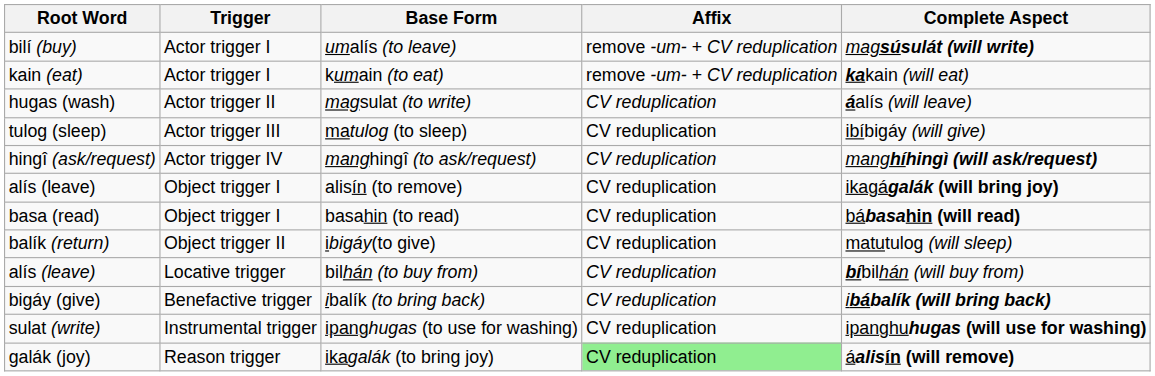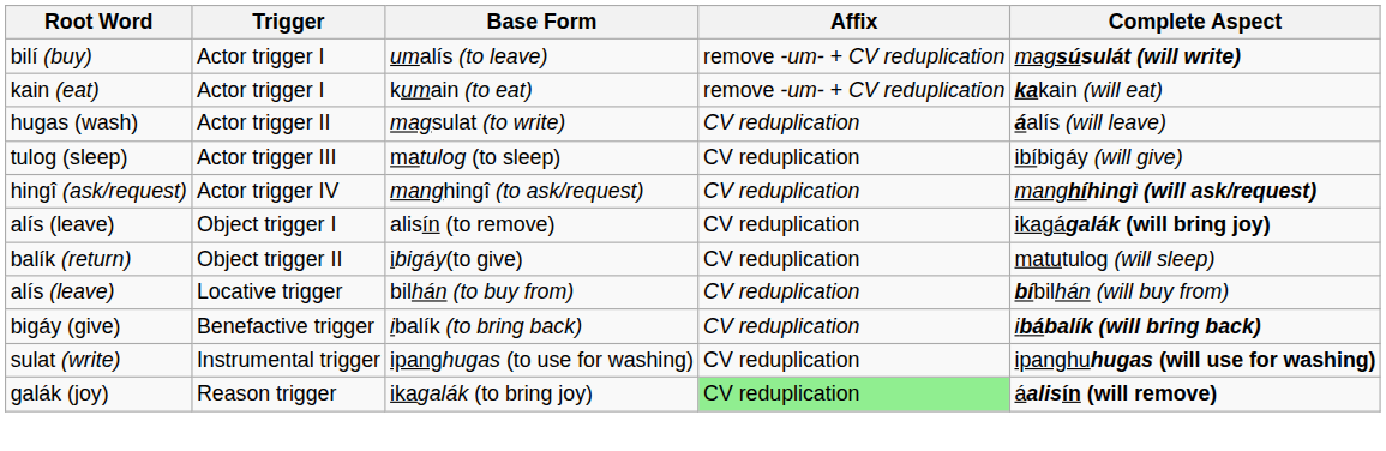- row: basa (read) | Object trigger I | basahin (to read) | CV reduplication | bábasahin (will read)
